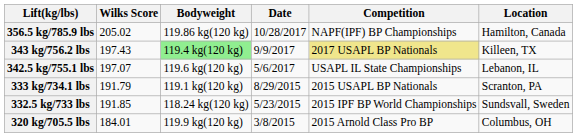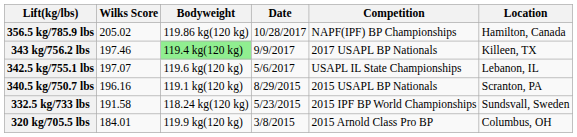343 kg/756.2 lbs | Wilks Score: 197.43 -> 197.46
343 kg/756.2 lbs | Competition: khaki background -> no background
+ row: 340.5 kg/750.7 lbs | 196.16 | 119.1 kg(120 kg) | 8/29/2015 | 2015 USAPL BP Nationals | Scranton, PA
- row: 333 kg/734.1 lbs | 191.79 | 119.1 kg(120 kg) | 8/29/2015 | 2015 USAPL BP Nationals | Scranton, PA
332.5 kg/733 lbs | Wilks Score: 191.85 -> 191.58
